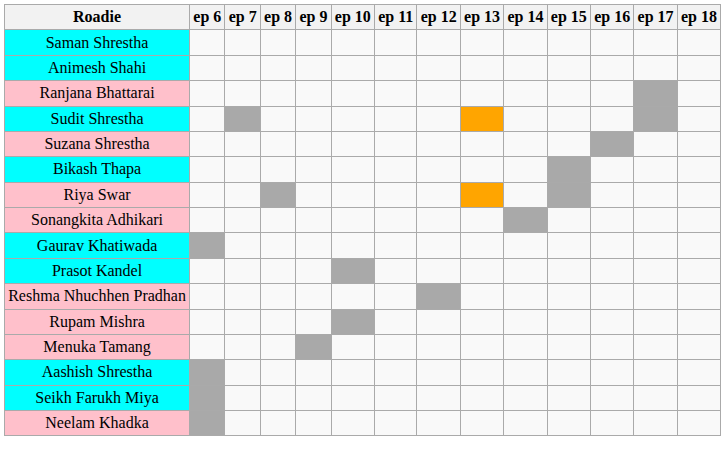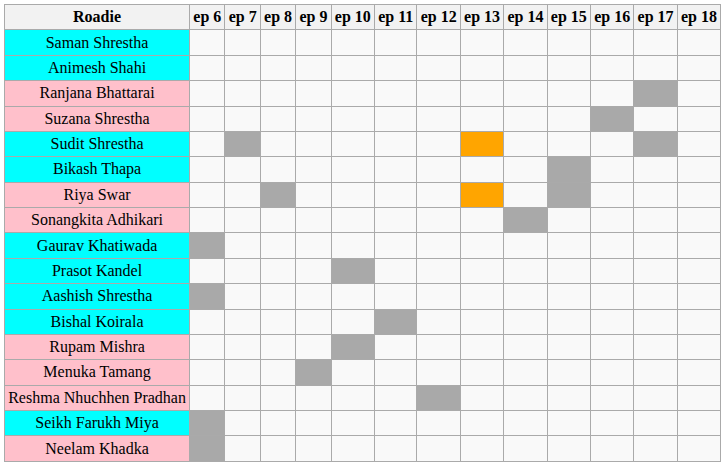rows swapped: Sudit Shrestha <-> Suzana Shrestha
rows swapped: Reshma Nhuchhen Pradhan <-> Aashish Shrestha
+ row: Bishal Koirala
